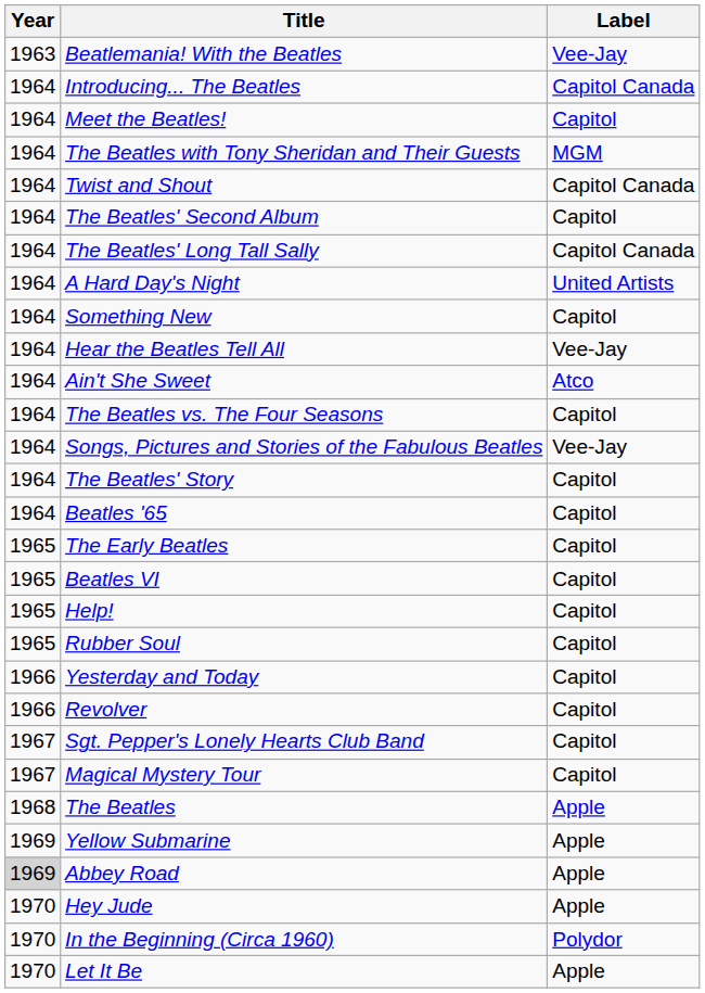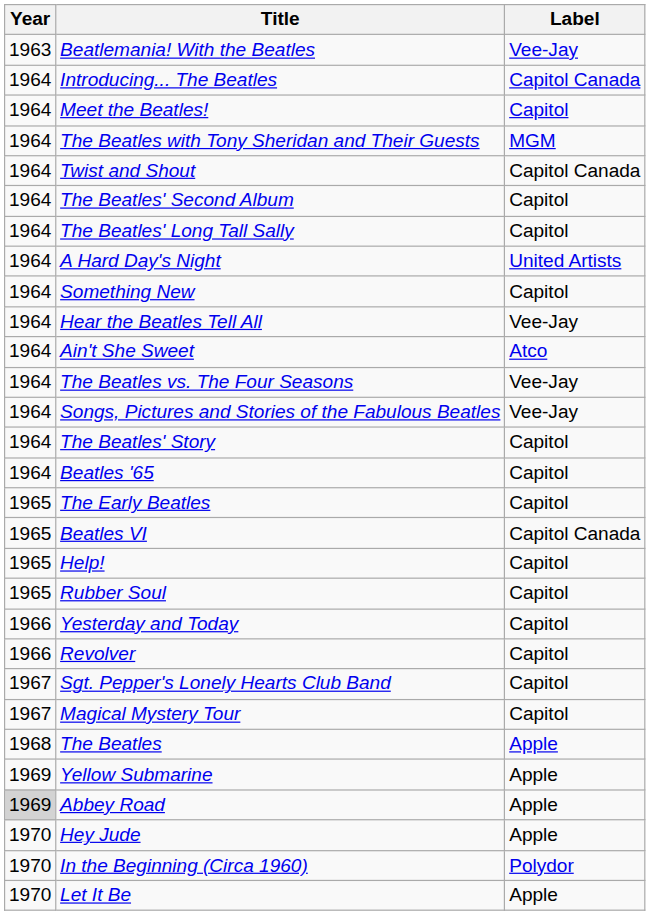The Beatles' Long Tall Sally | Label: Capitol Canada -> Capitol
The Beatles vs. The Four Seasons | Label: Capitol -> Vee-Jay
Beatles VI | Label: Capitol -> Capitol Canada
